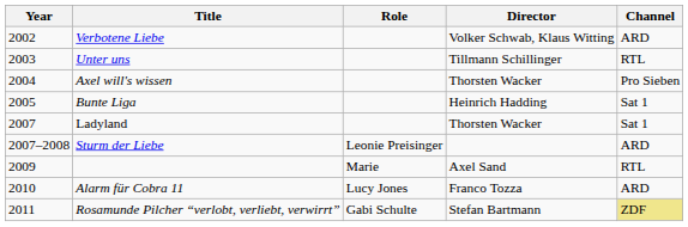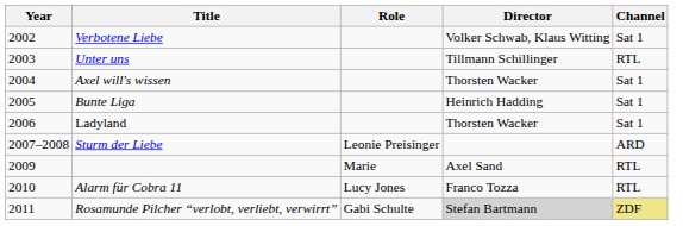Verbotene Liebe | Channel: ARD -> Sat 1
Axel will's wissen | Channel: Pro Sieben -> Sat 1
Ladyland | Year: 2007 -> 2006
Alarm für Cobra 11 | Channel: ARD -> RTL
Rosamunde Pilcher “verlobt, verliebt, verwirrt” | Director: no background -> lightgrey background
